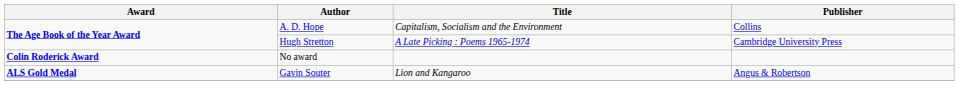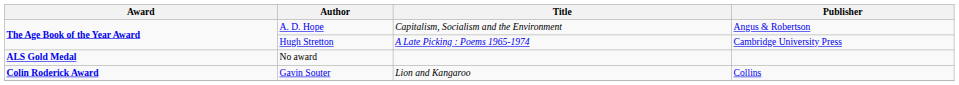A. D. Hope | Publisher: Collins -> Angus & Robertson
No award | Award: Colin Roderick Award -> ALS Gold Medal
Gavin Souter | Award: ALS Gold Medal -> Colin Roderick Award
Gavin Souter | Publisher: Angus & Robertson -> Collins
